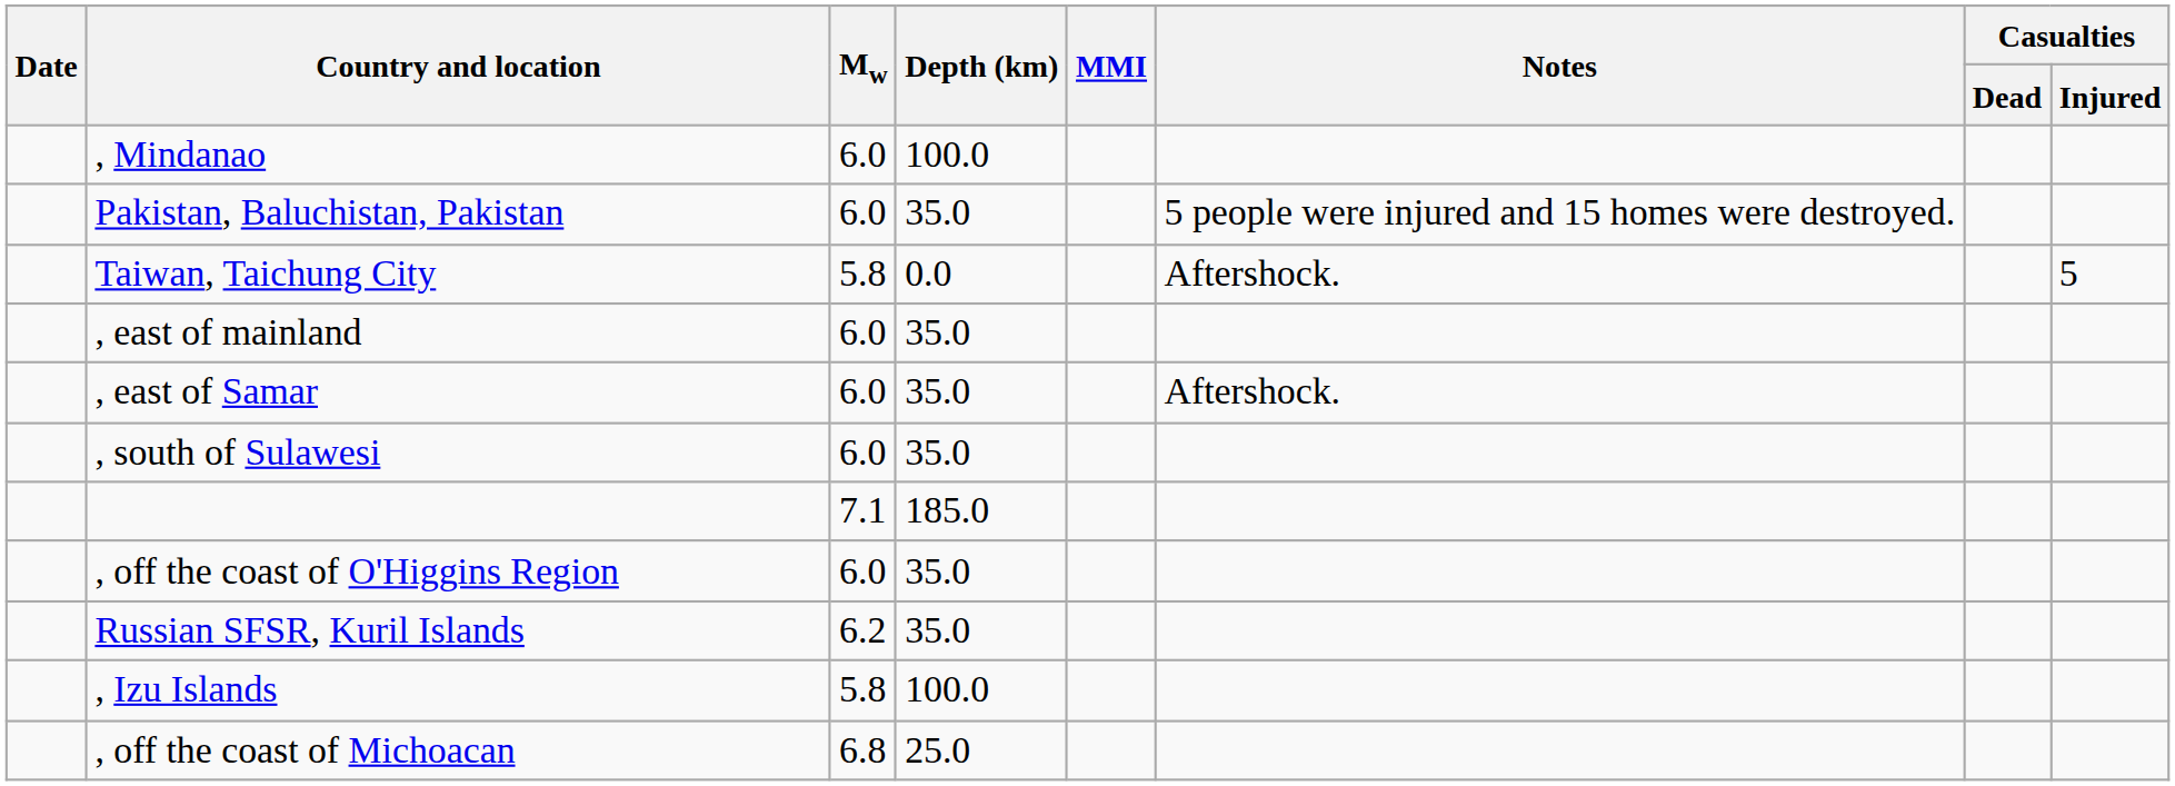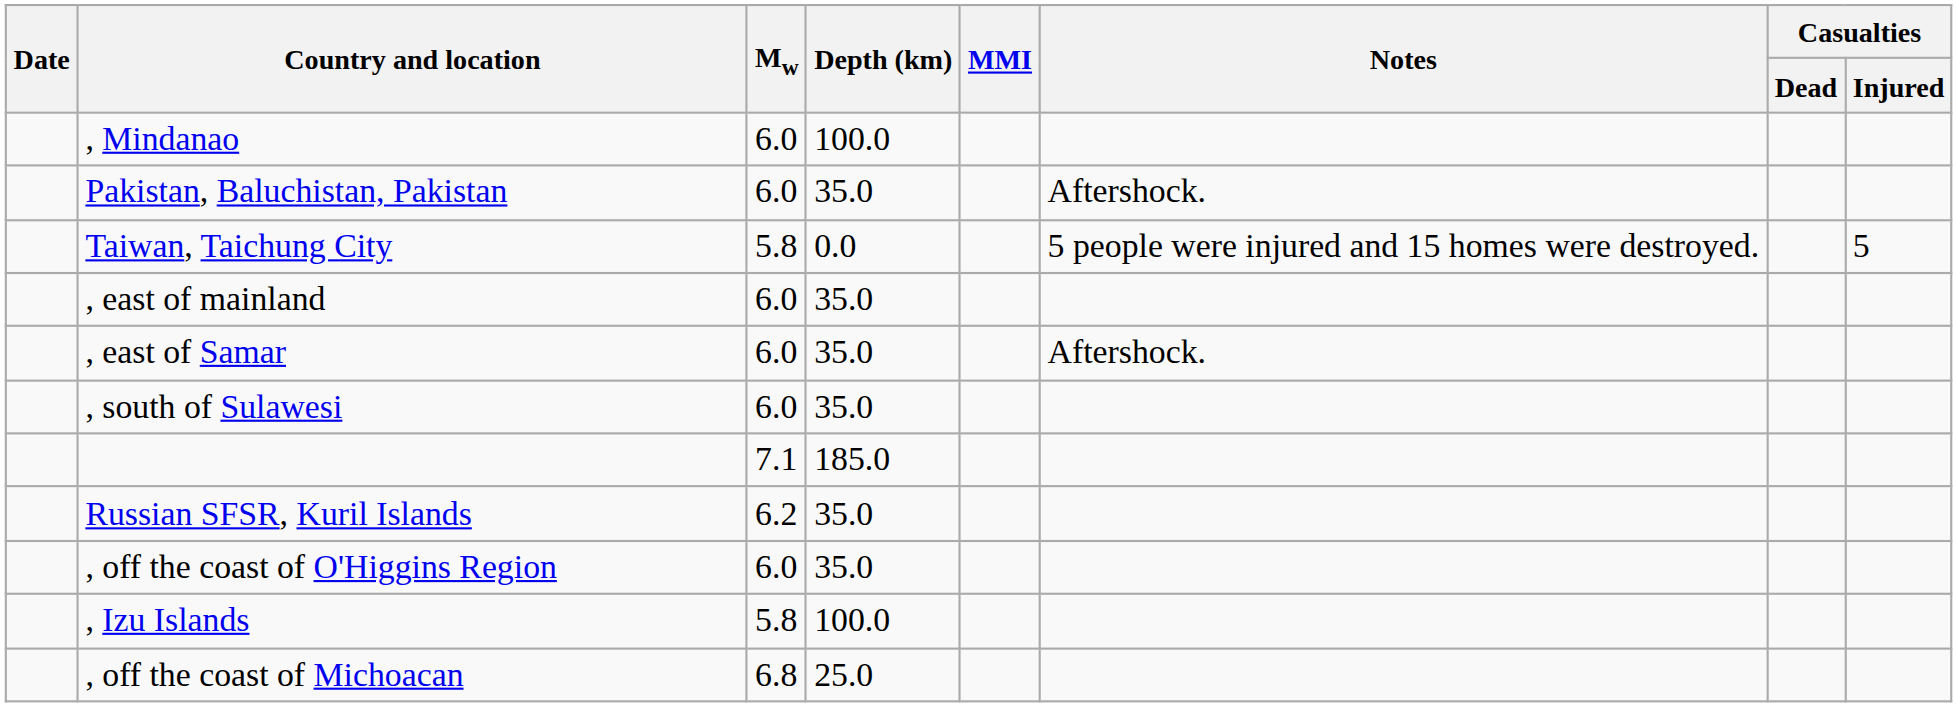Pakistan, Baluchistan, Pakistan | Notes: 5 people were injured and 15 homes were destroyed. -> Aftershock.
Taiwan, Taichung City | Notes: Aftershock. -> 5 people were injured and 15 homes were destroyed.
rows swapped: Russian SFSR, Kuril Islands <-> , off the coast of O'Higgins Region
